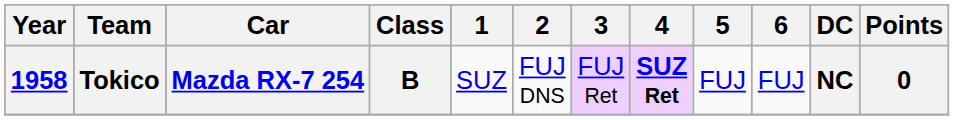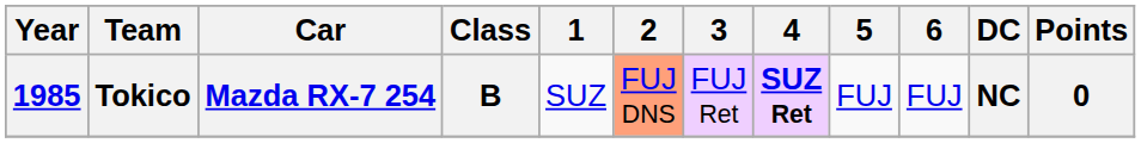Tokico | Year: 1958 -> 1985
Tokico | 2: no background -> lightsalmon background
